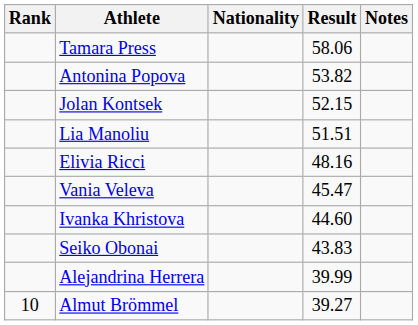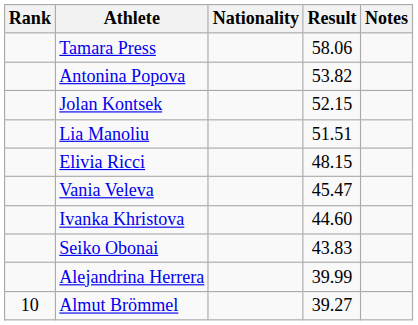Elivia Ricci | Result: 48.16 -> 48.15
